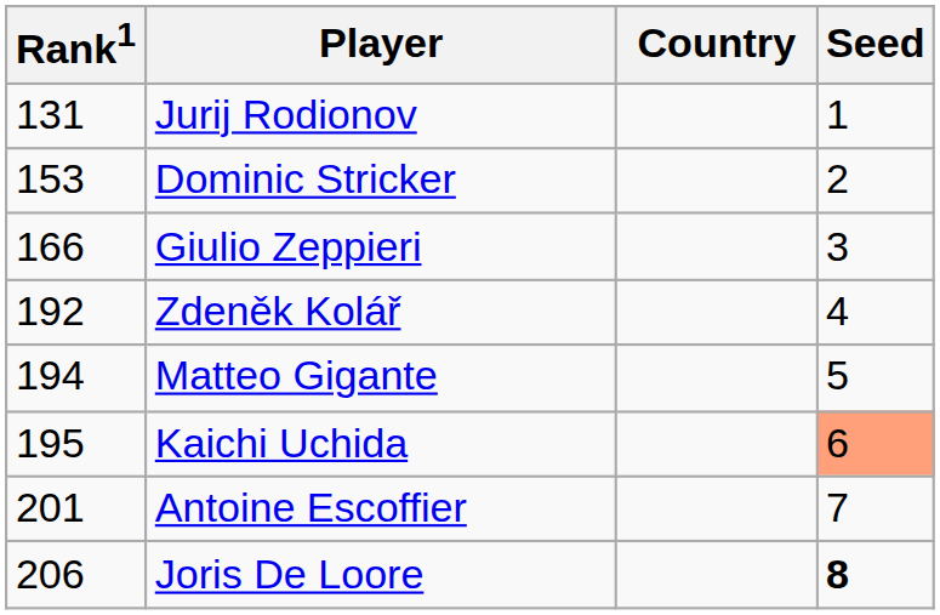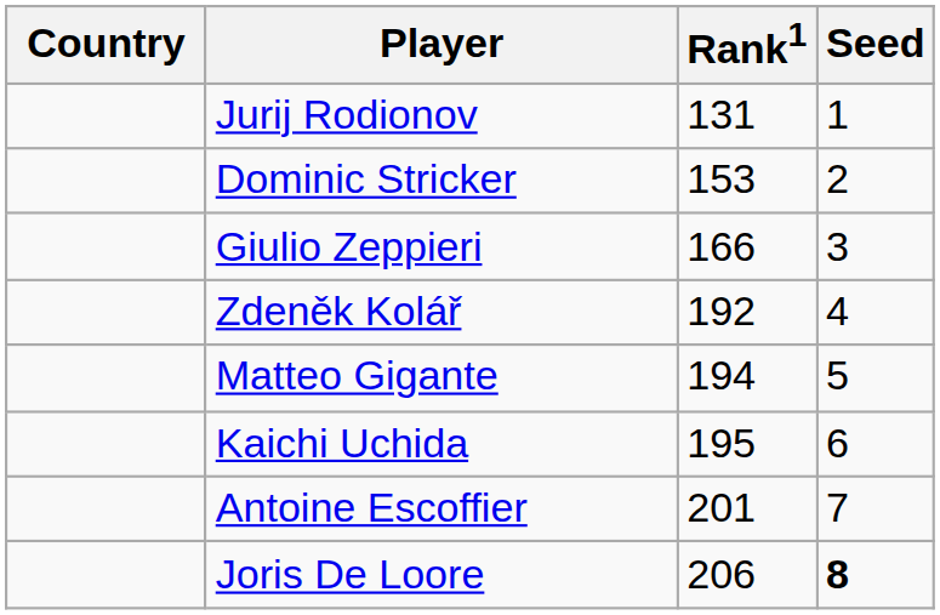columns swapped: Country <-> Rank1
Kaichi Uchida | Seed: lightsalmon background -> no background
